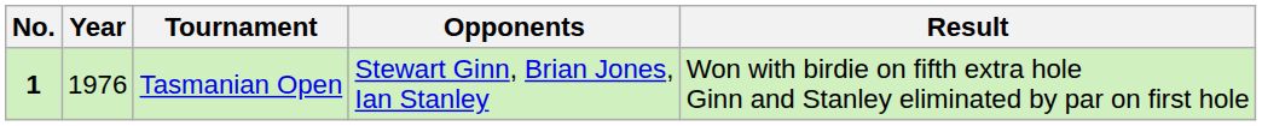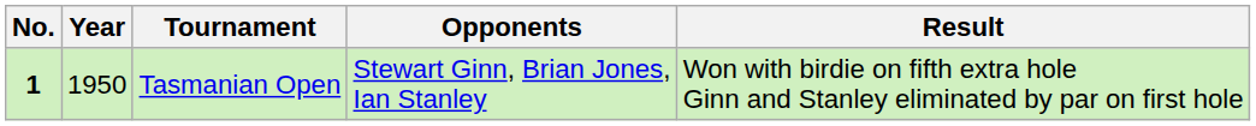Tasmanian Open | Year: 1976 -> 1950
